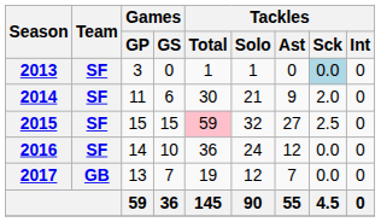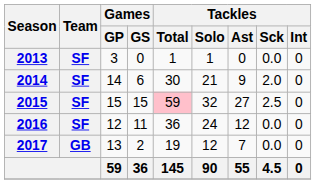2013 | Tackles / Sck: lightblue background -> no background
2014 | Games / GP: 11 -> 14
2016 | Games / GP: 14 -> 12
2016 | Games / GS: 10 -> 11
2017 | Games / GS: 7 -> 2
